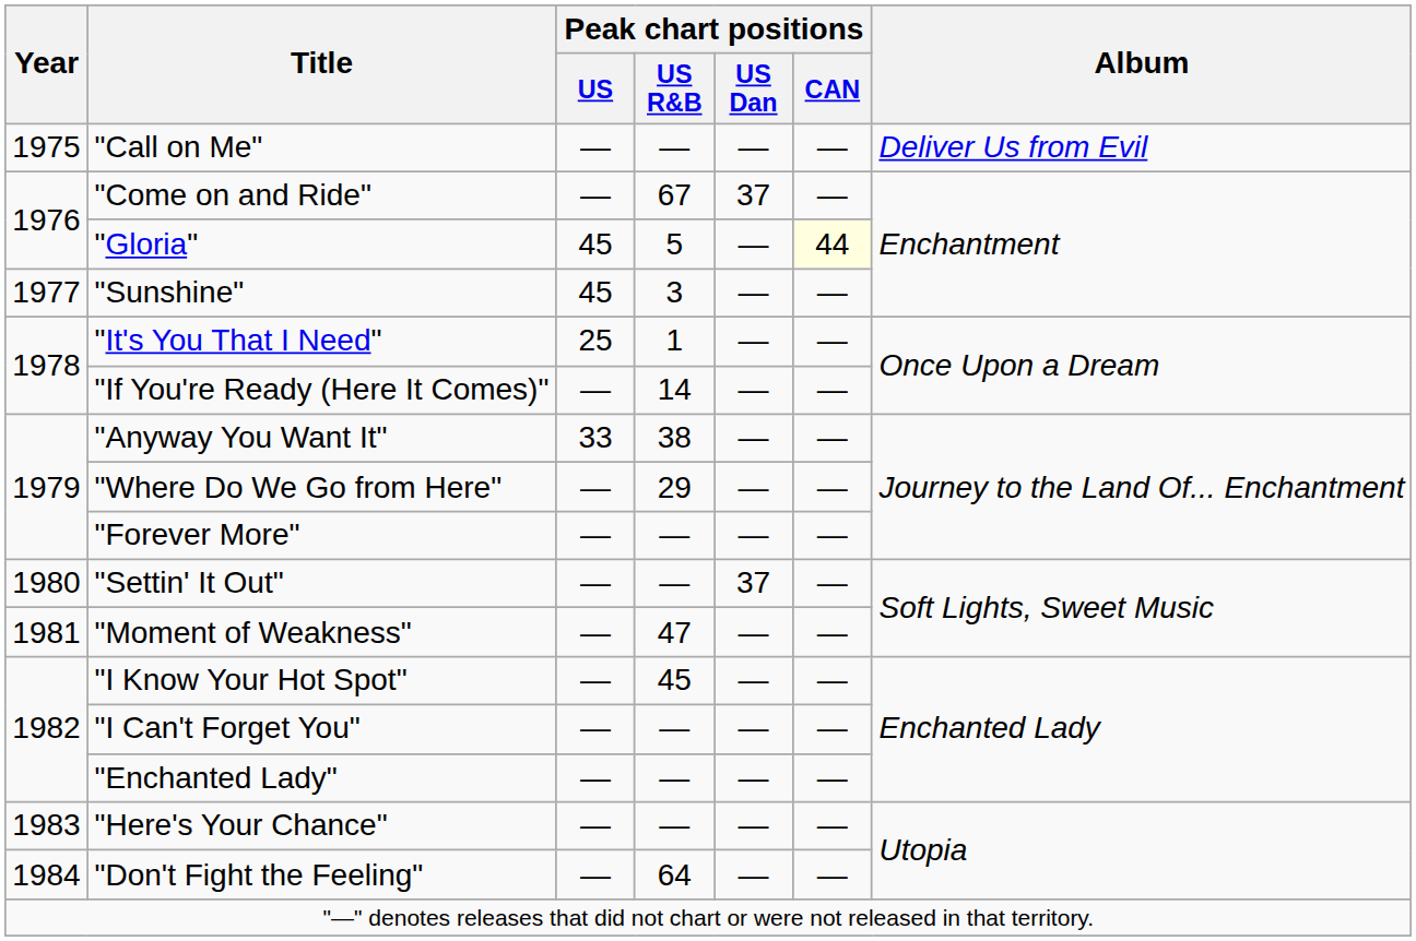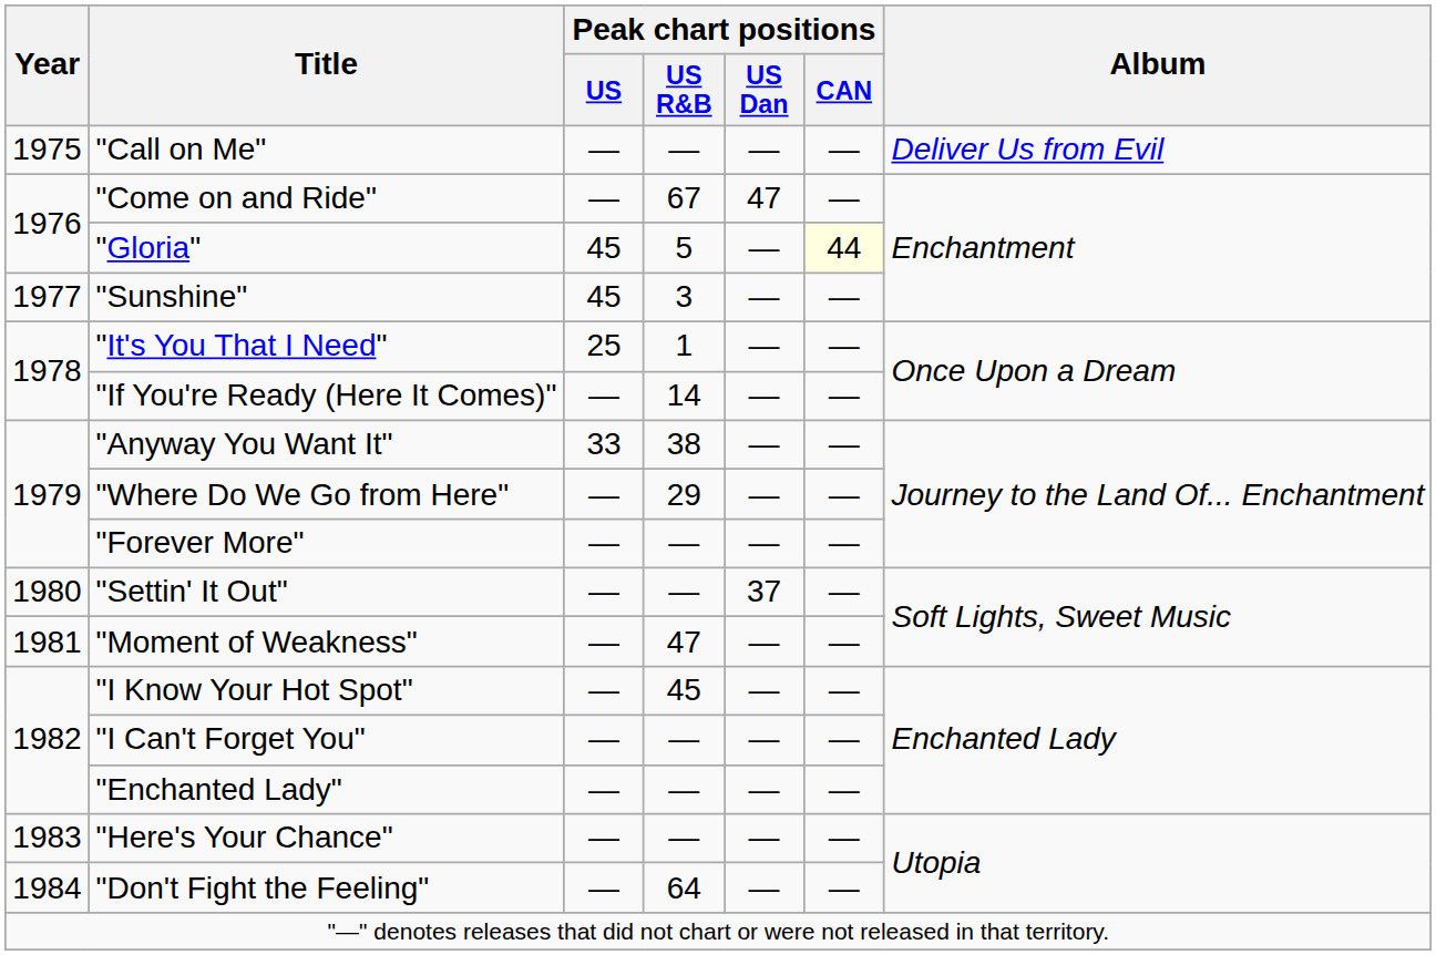"Come on and Ride" | Peak chart positions / US Dan: 37 -> 47
